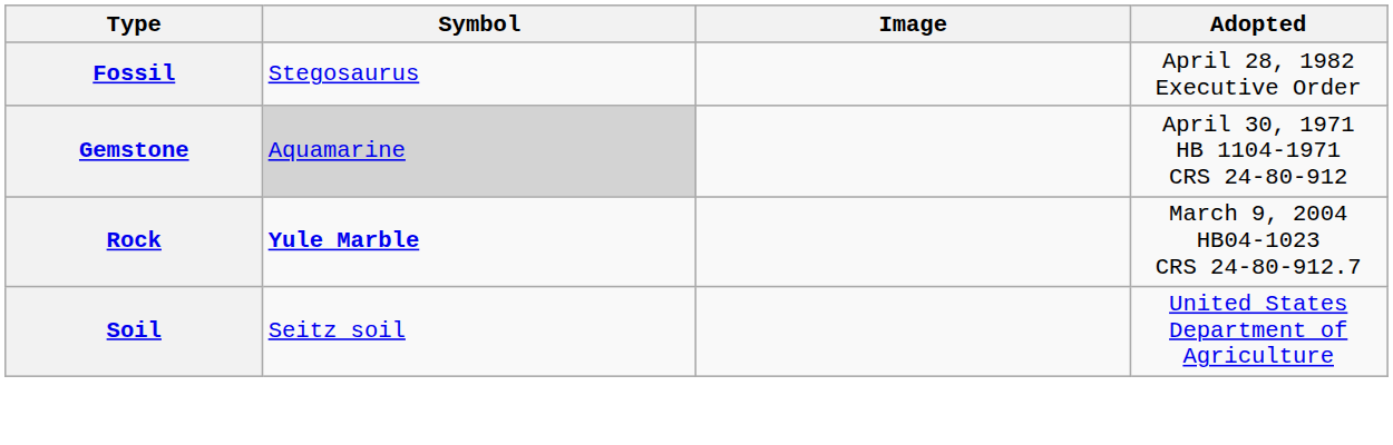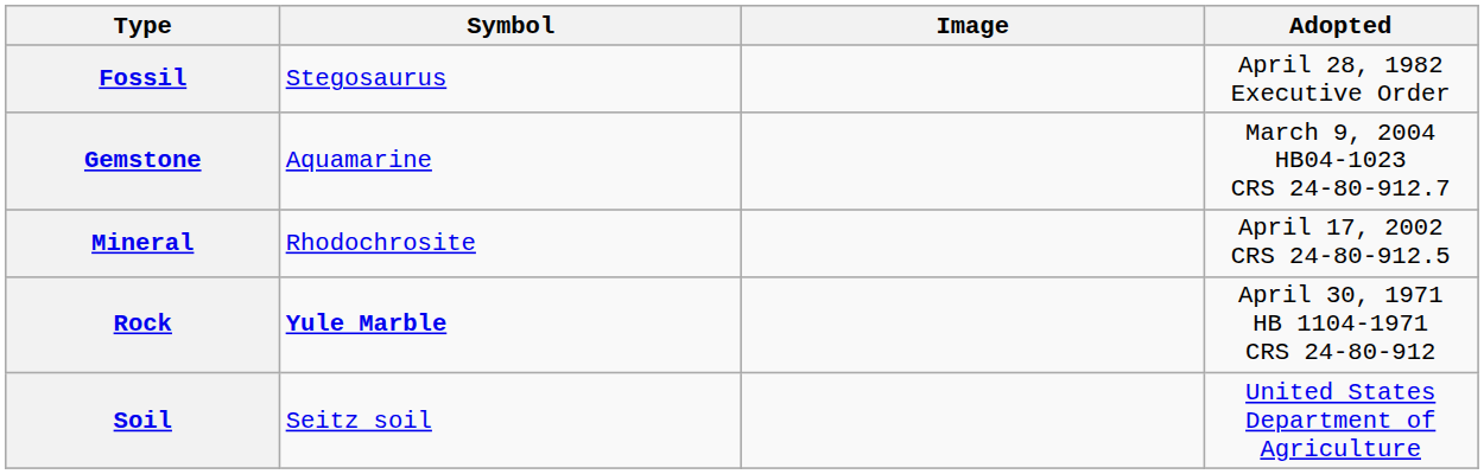Gemstone | Symbol: lightgrey background -> no background
Gemstone | Adopted: April 30, 1971 HB 1104-1971 CRS 24-80-912 -> March 9, 2004 HB04-1023 CRS 24-80-912.7
+ row: Mineral | Rhodochrosite | April 17, 2002 CRS 24-80-912.5
Rock | Adopted: March 9, 2004 HB04-1023 CRS 24-80-912.7 -> April 30, 1971 HB 1104-1971 CRS 24-80-912
